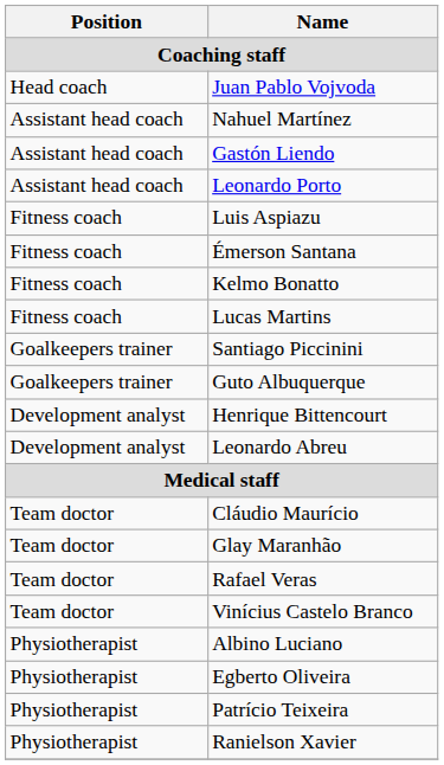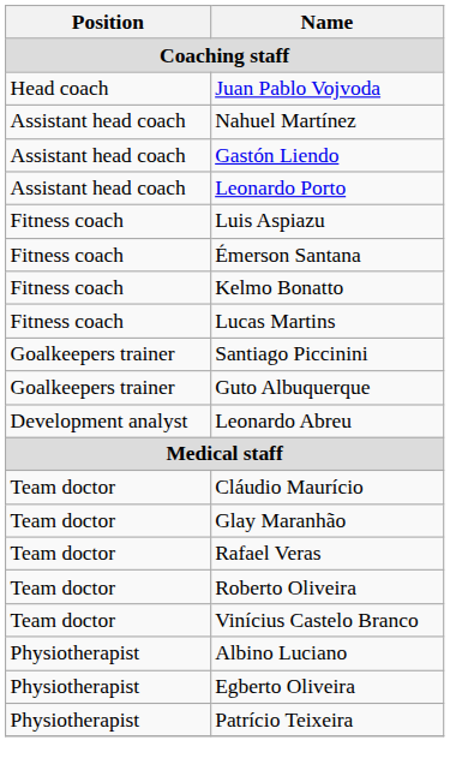- row: Development analyst | Henrique Bittencourt
+ row: Team doctor | Roberto Oliveira
- row: Physiotherapist | Ranielson Xavier
